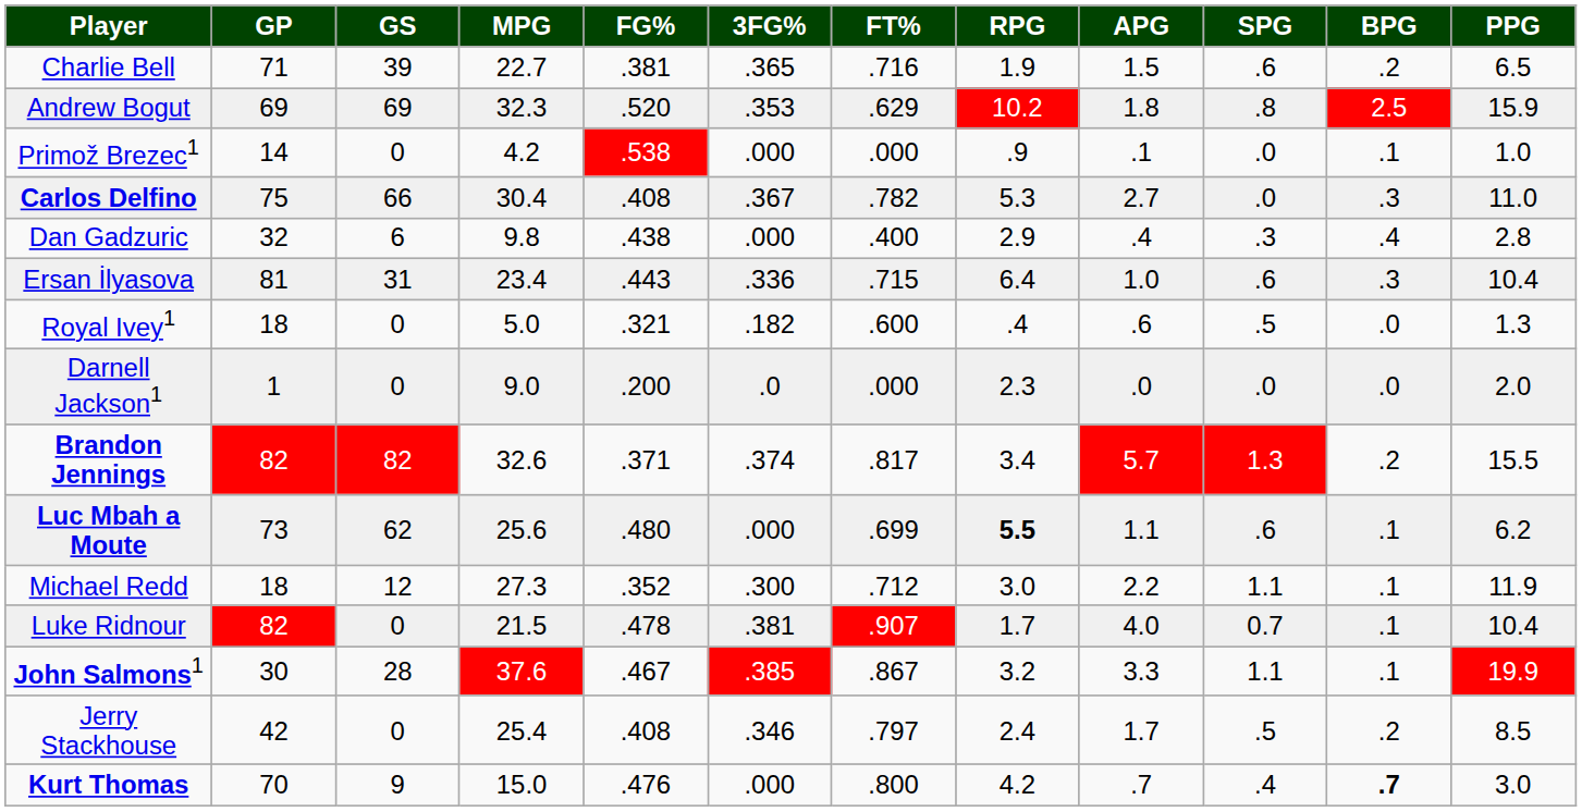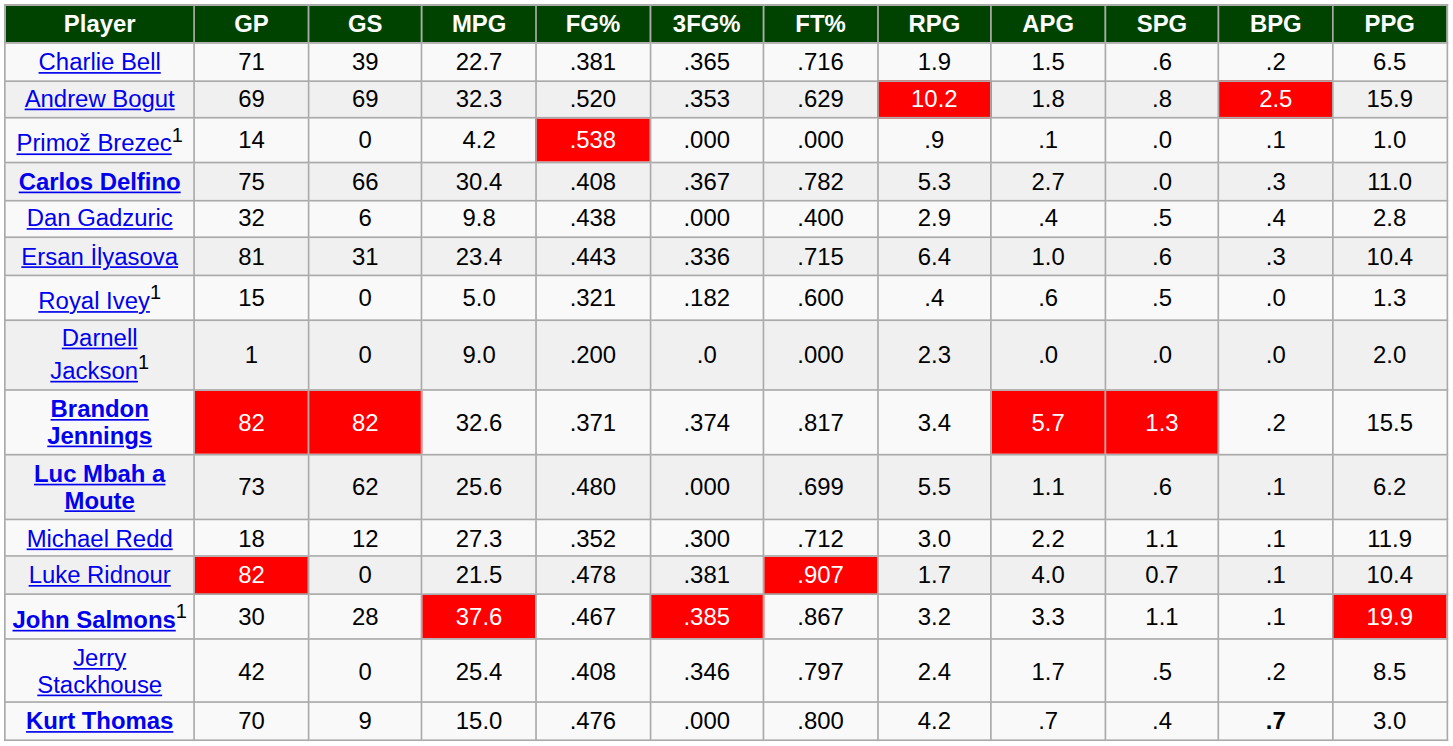Dan Gadzuric | SPG: .3 -> .5
Royal Ivey1 | GP: 18 -> 15
Luc Mbah a Moute | RPG: bold -> normal
